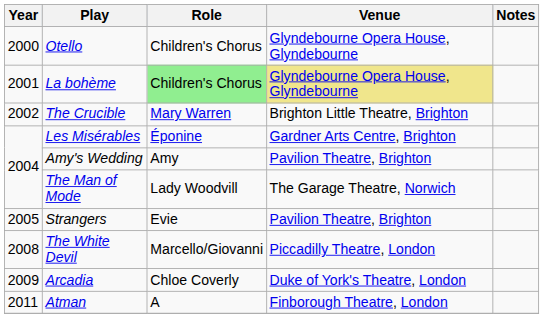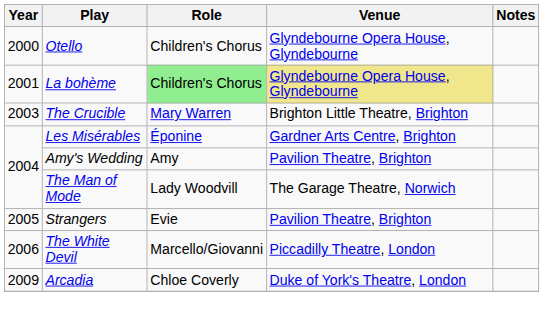The Crucible | Year: 2002 -> 2003
The White Devil | Year: 2008 -> 2006
- row: 2011 | Atman | A | Finborough Theatre, London
